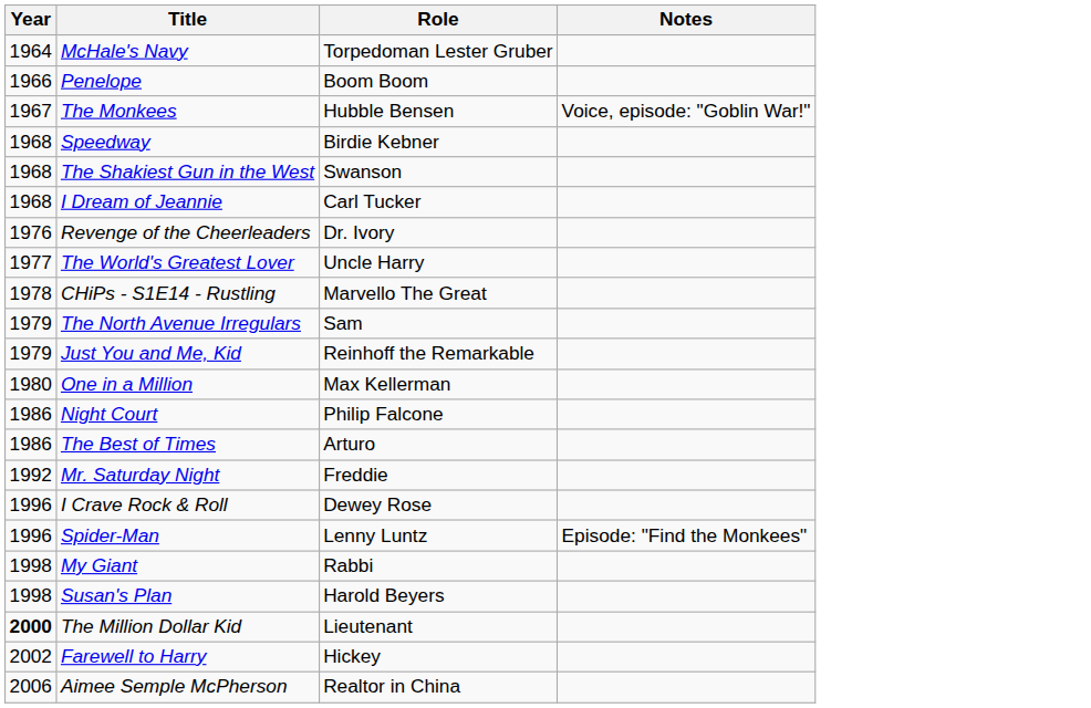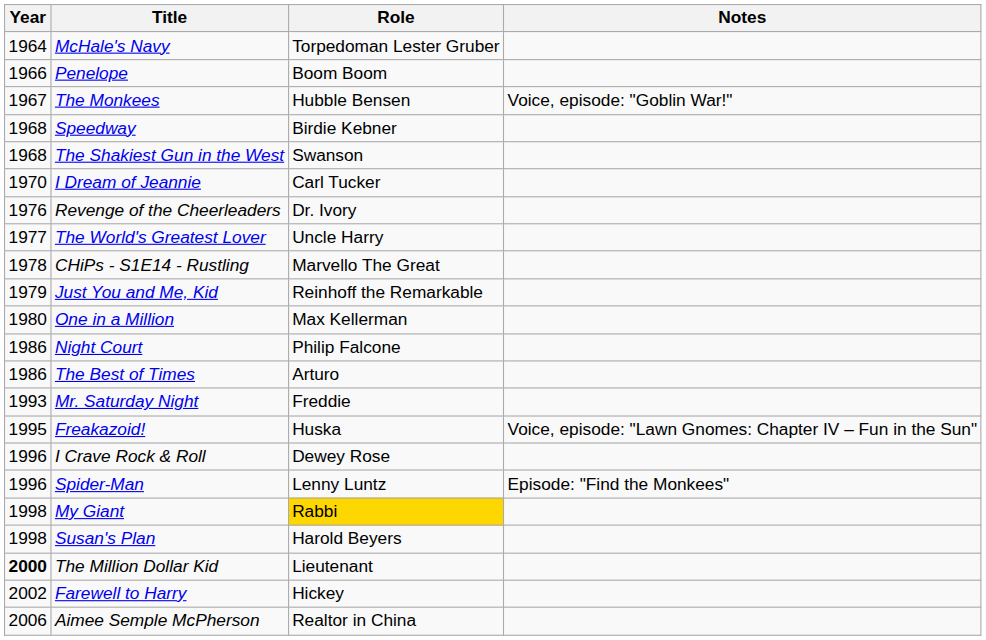I Dream of Jeannie | Year: 1968 -> 1970
- row: 1979 | The North Avenue Irregulars | Sam
Mr. Saturday Night | Year: 1992 -> 1993
+ row: 1995 | Freakazoid! | Huska | Voice, episode: "Lawn Gnomes: Chapter IV – Fun in the Sun"
My Giant | Role: no background -> gold background
